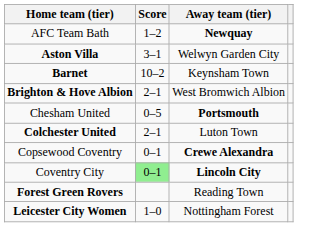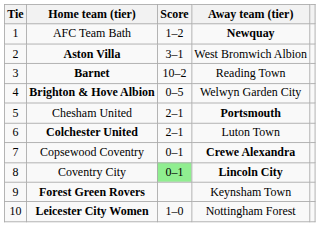+ column: Tie | 1 | 2 | 3 | 4 | 5 | 6 | 7 | 8 | 9 | 10
Aston Villa | Away team (tier): Welwyn Garden City -> West Bromwich Albion
Barnet | Away team (tier): Keynsham Town -> Reading Town
Brighton & Hove Albion | Score: 2–1 -> 0–5
Brighton & Hove Albion | Away team (tier): West Bromwich Albion -> Welwyn Garden City
Chesham United | Score: 0–5 -> 2–1
Forest Green Rovers | Away team (tier): Reading Town -> Keynsham Town
